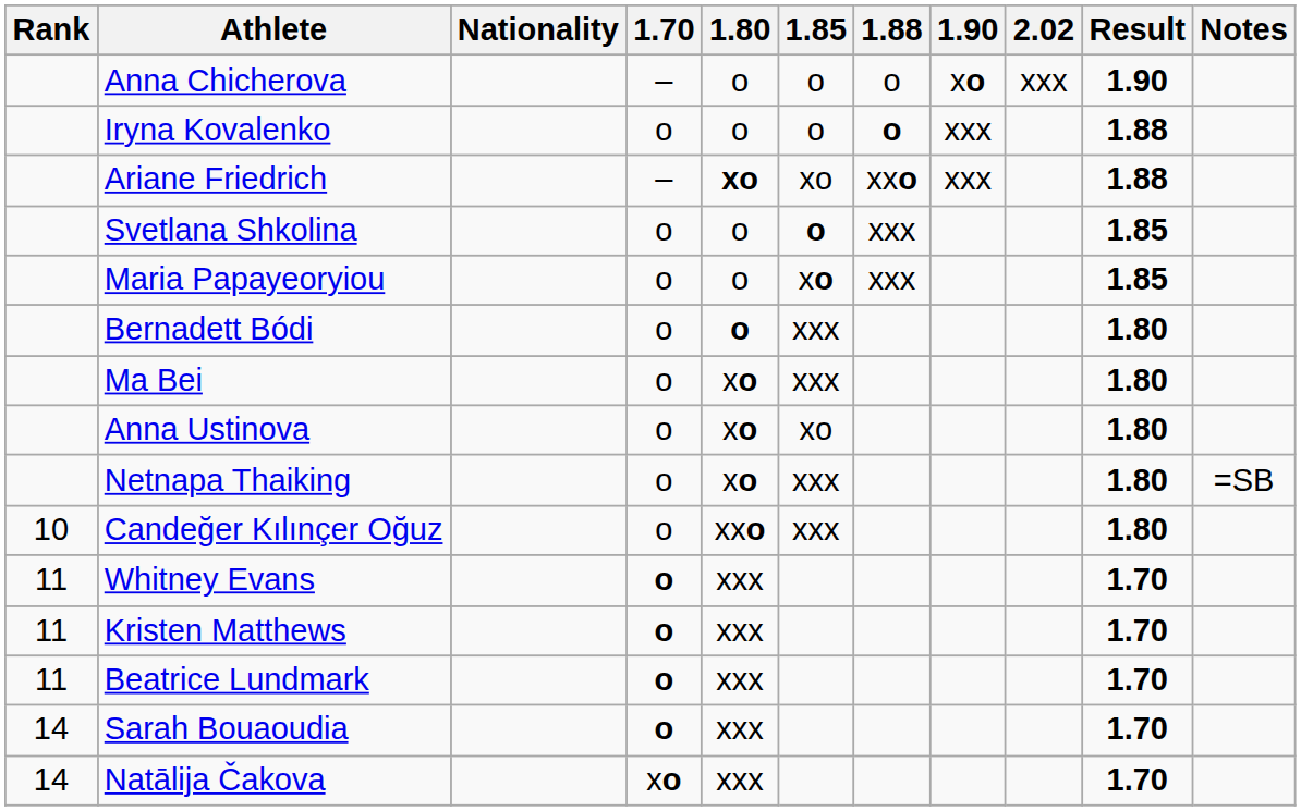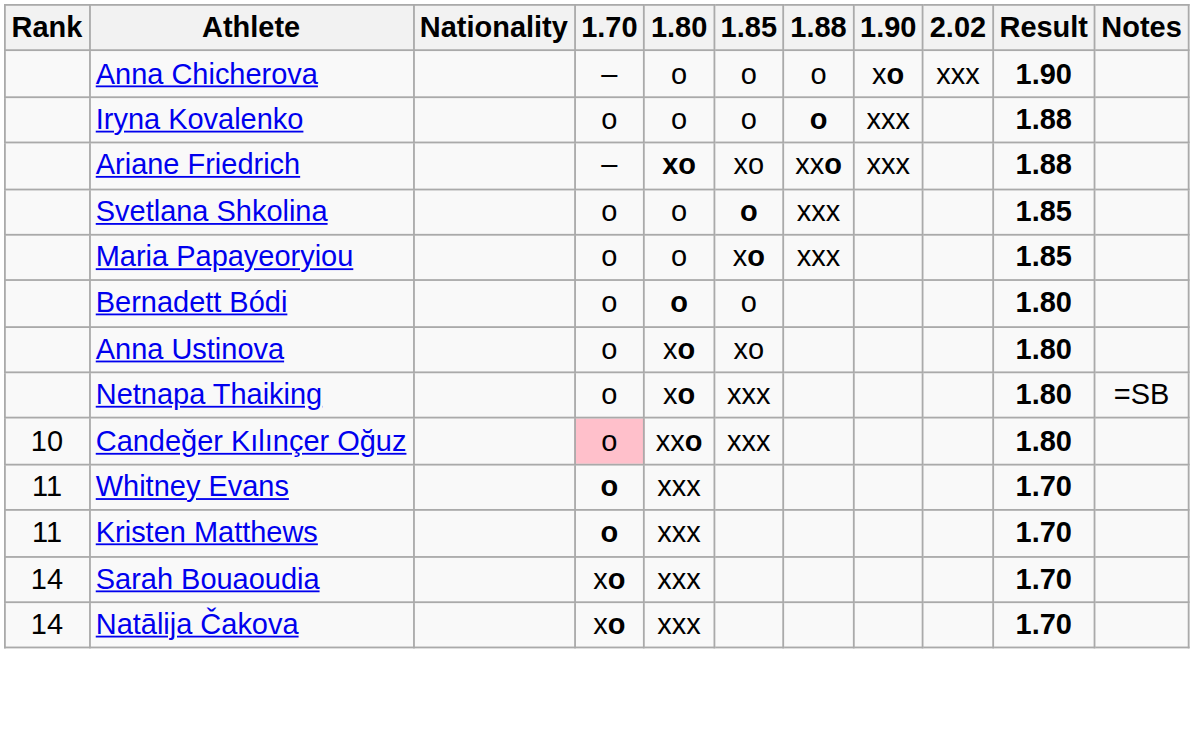Bernadett Bódi | 1.85: xxx -> o
- row: Ma Bei | o | xo | xxx | 1.80
Candeğer Kılınçer Oğuz | 1.70: no background -> pink background
- row: 11 | Beatrice Lundmark | o | xxx | 1.70
Sarah Bouaoudia | 1.70: o -> xo
